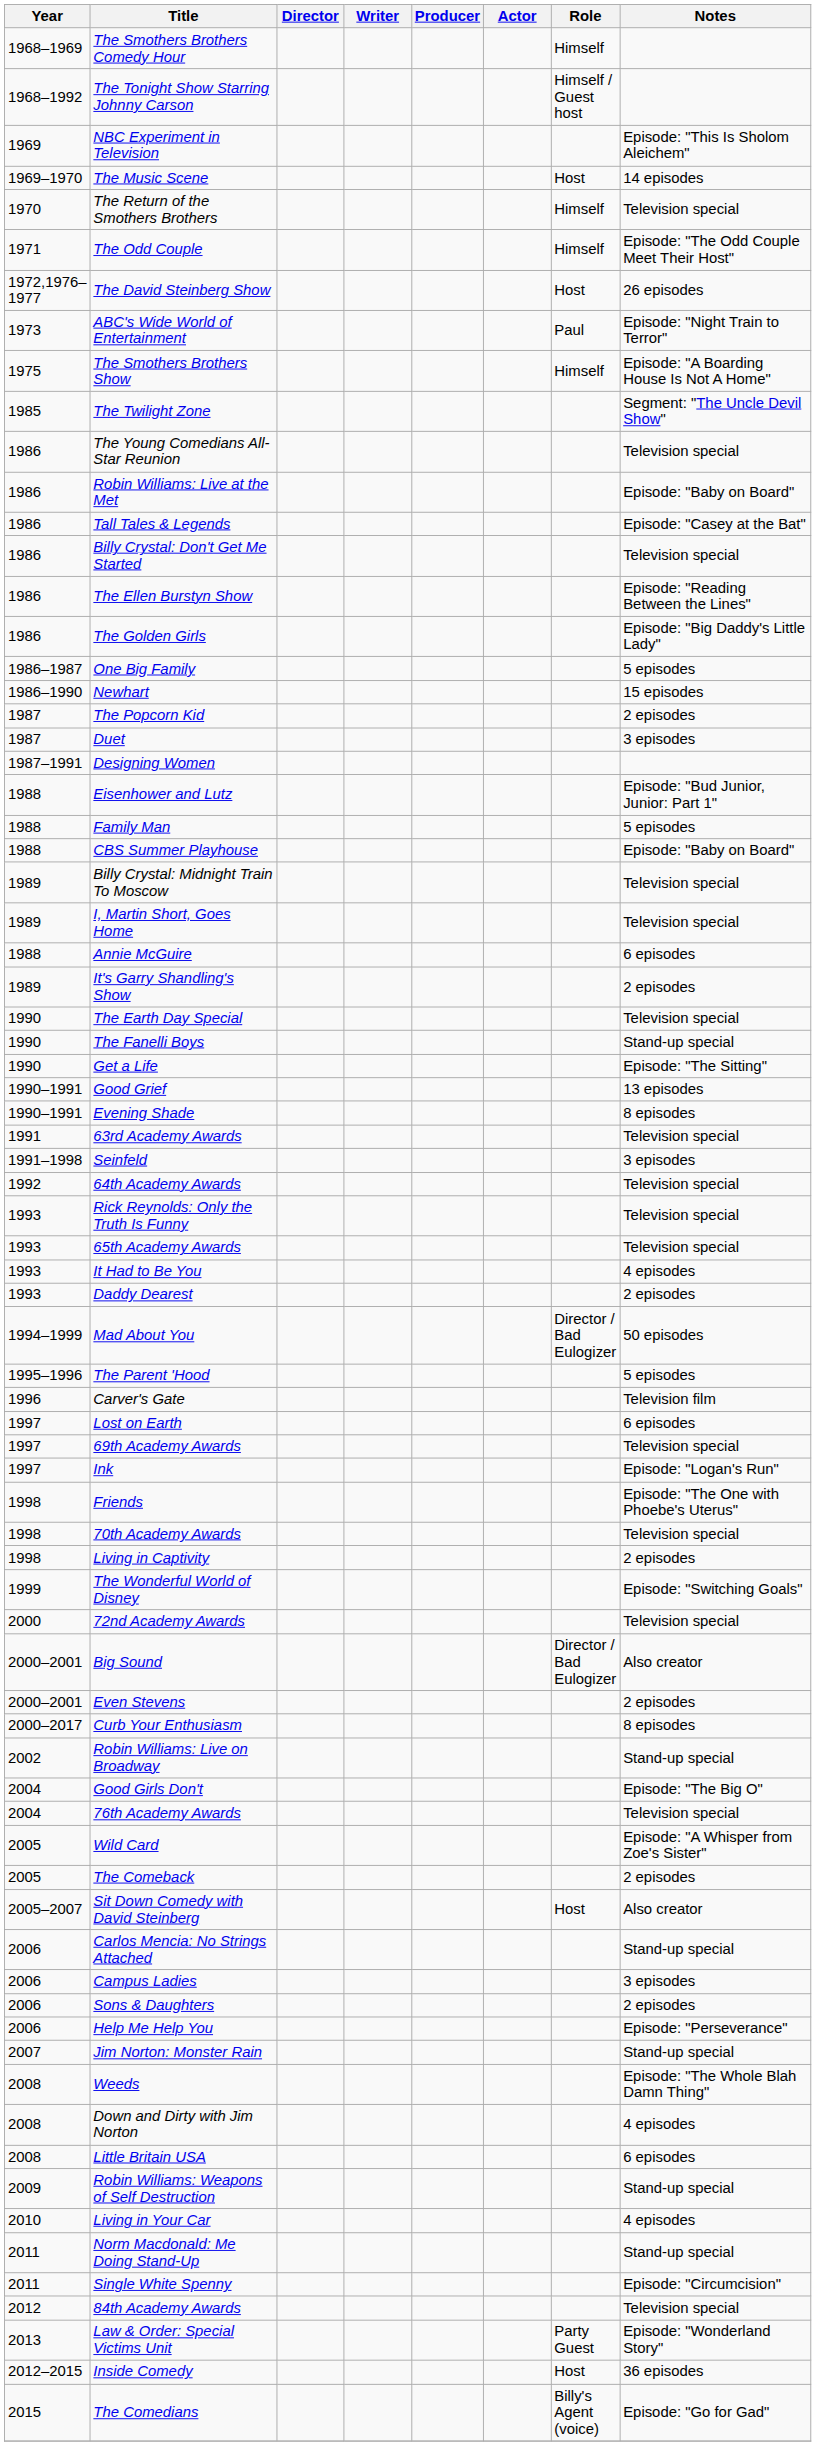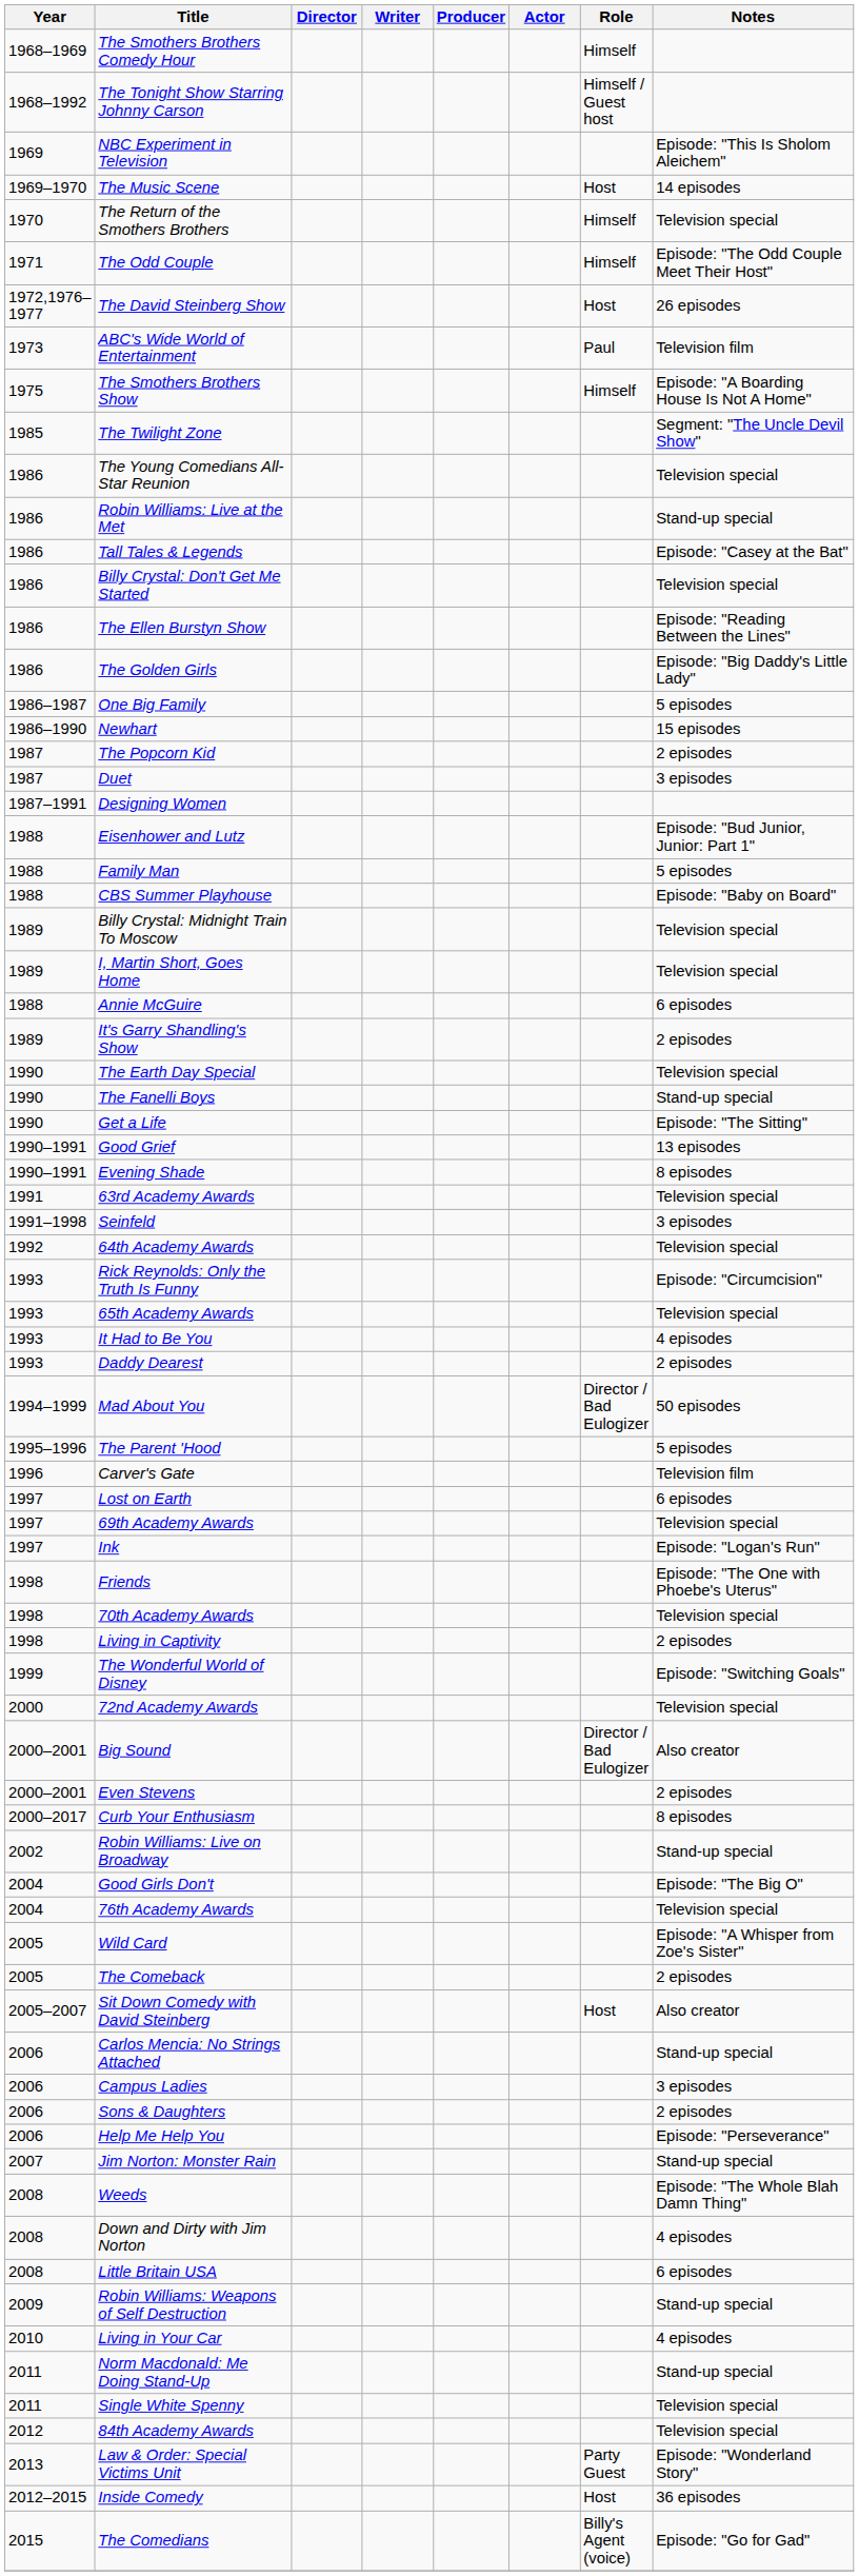ABC's Wide World of Entertainment | Notes: Episode: "Night Train to Terror" -> Television film
Robin Williams: Live at the Met | Notes: Episode: "Baby on Board" -> Stand-up special
Rick Reynolds: Only the Truth Is Funny | Notes: Television special -> Episode: "Circumcision"
Single White Spenny | Notes: Episode: "Circumcision" -> Television special
